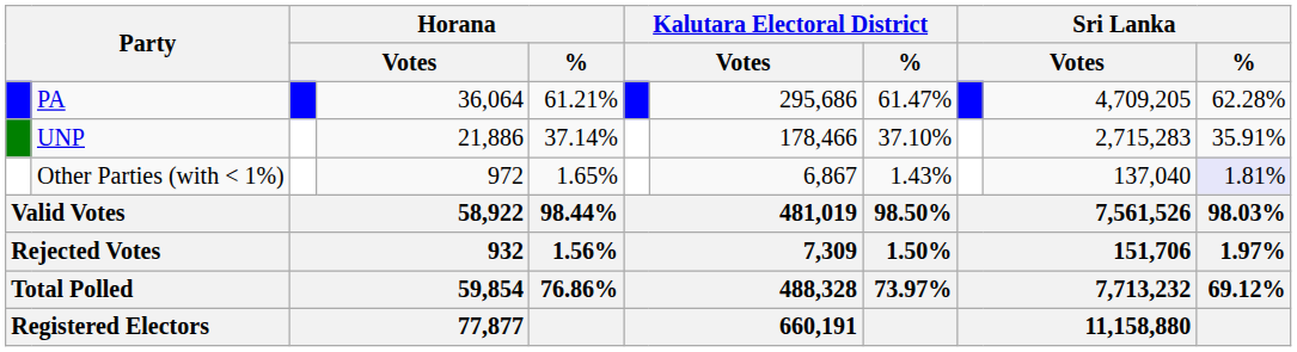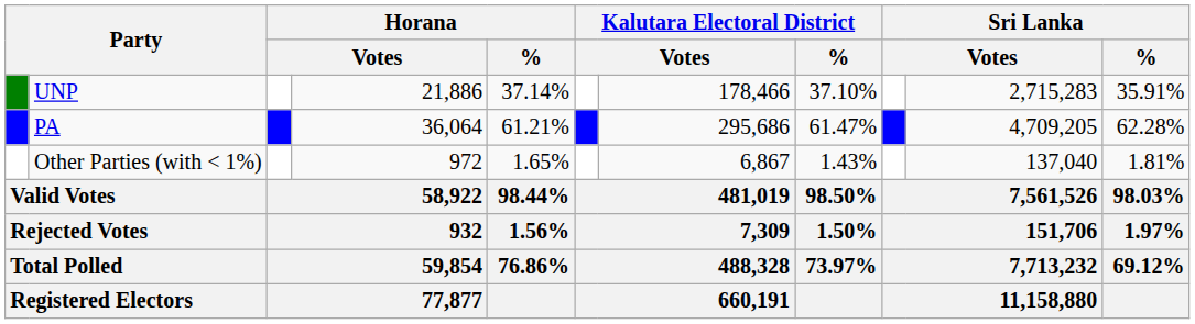rows swapped: PA <-> UNP
Other Parties (with < 1%) | Sri Lanka / %: lavender background -> no background
